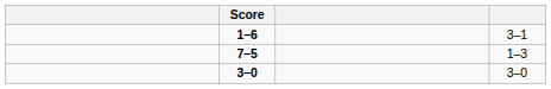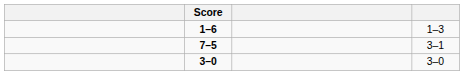1–6 | column 4: 3–1 -> 1–3
7–5 | column 4: 1–3 -> 3–1
